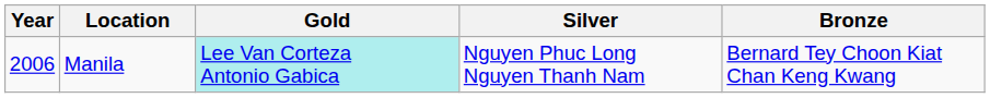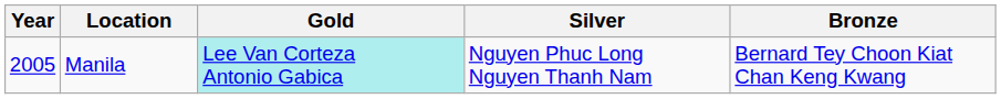Manila | Year: 2006 -> 2005
